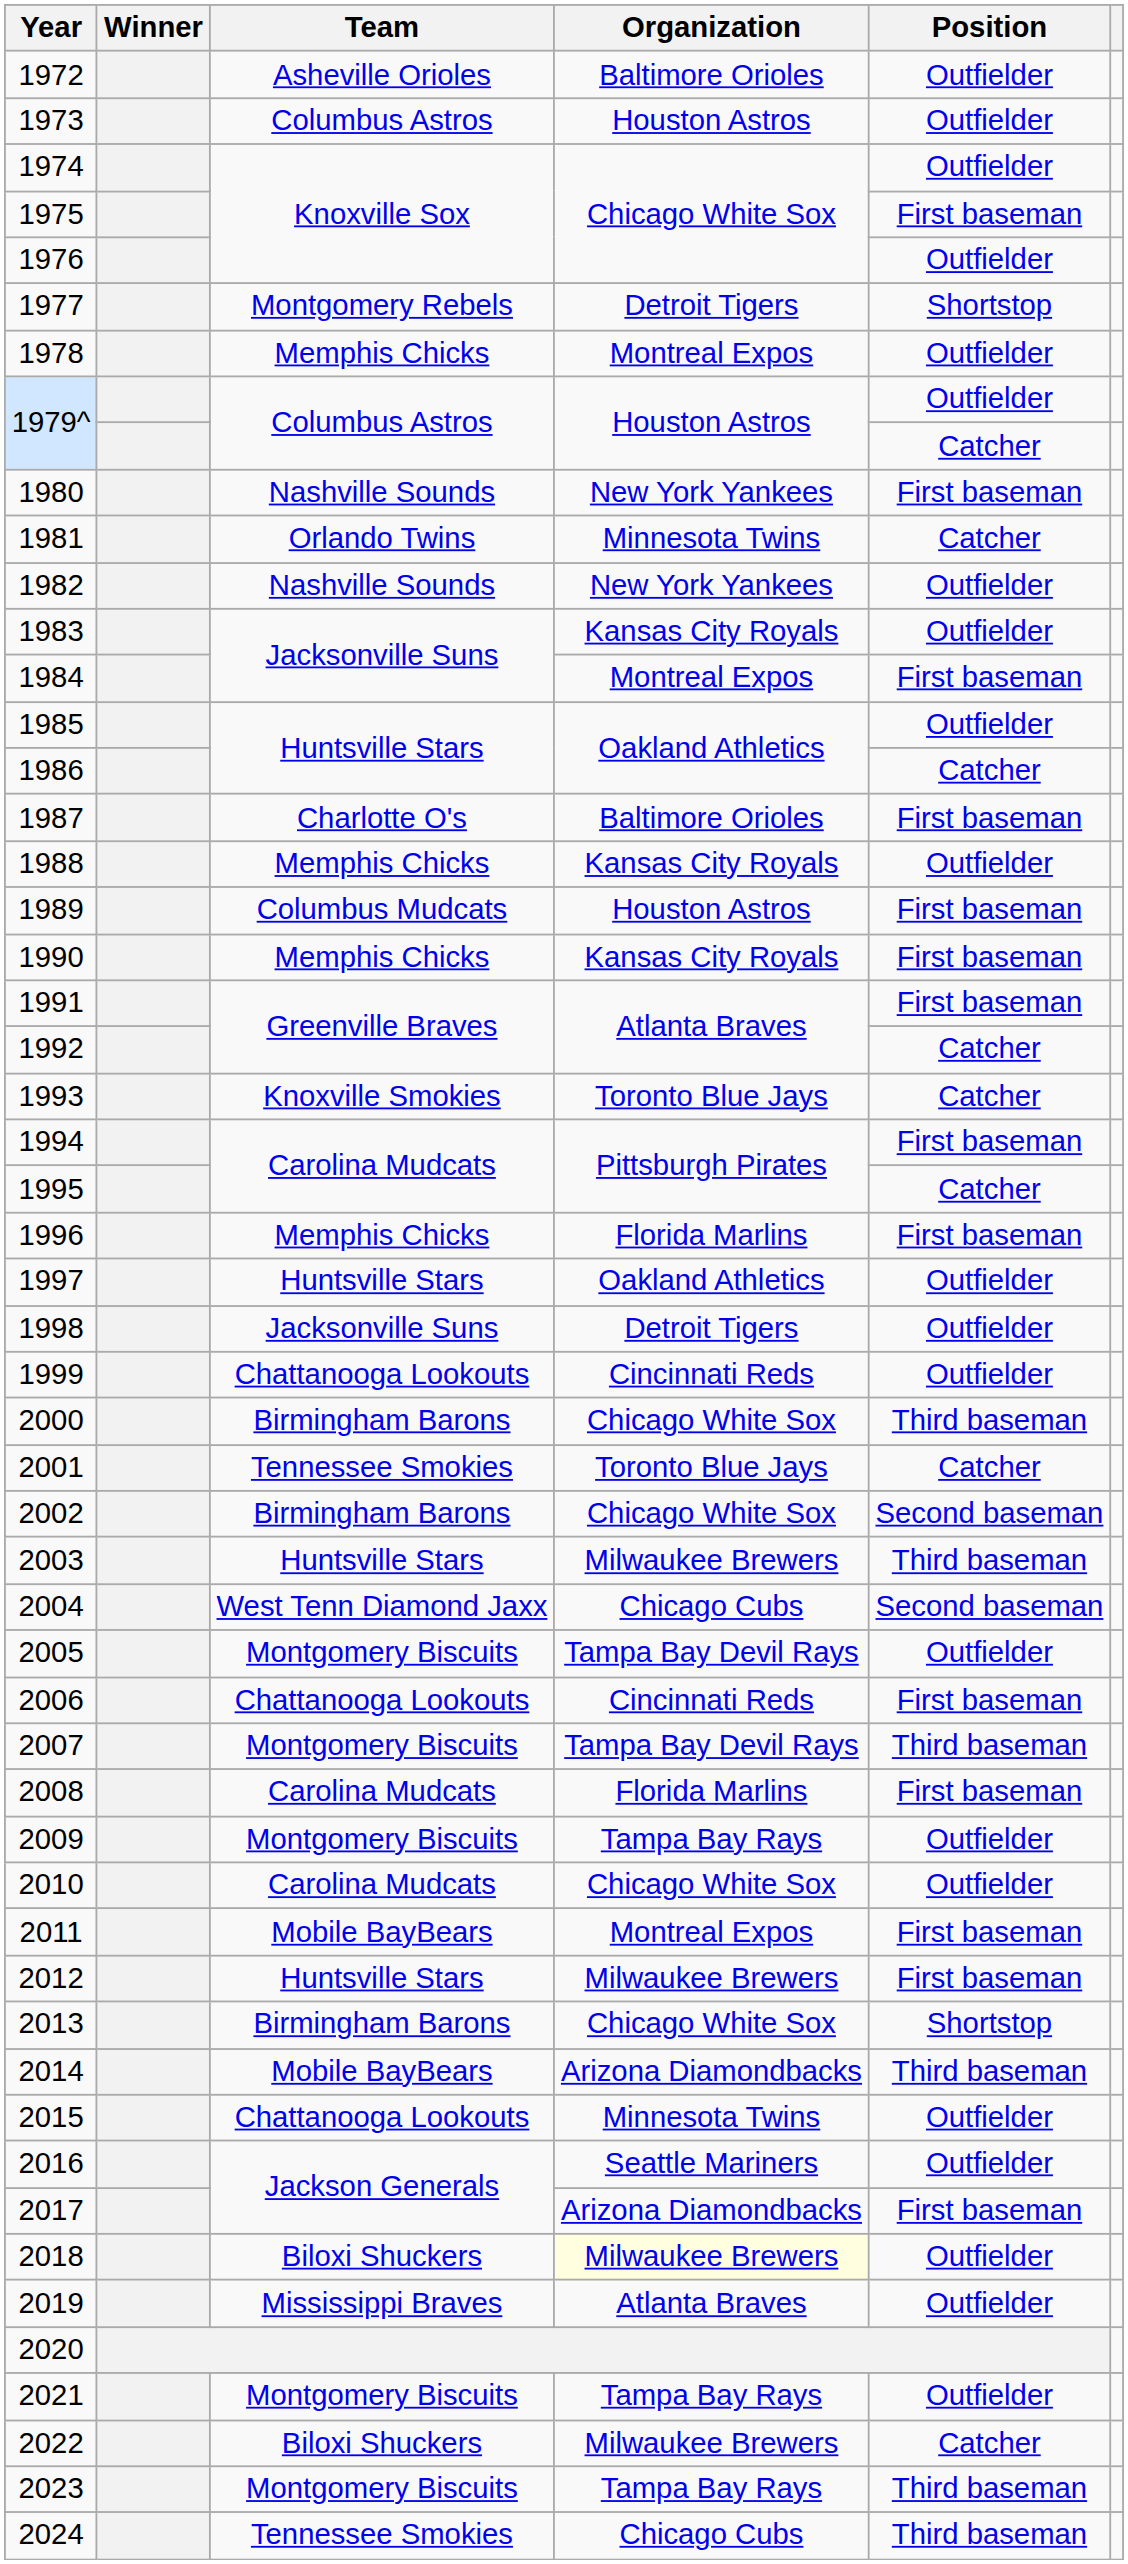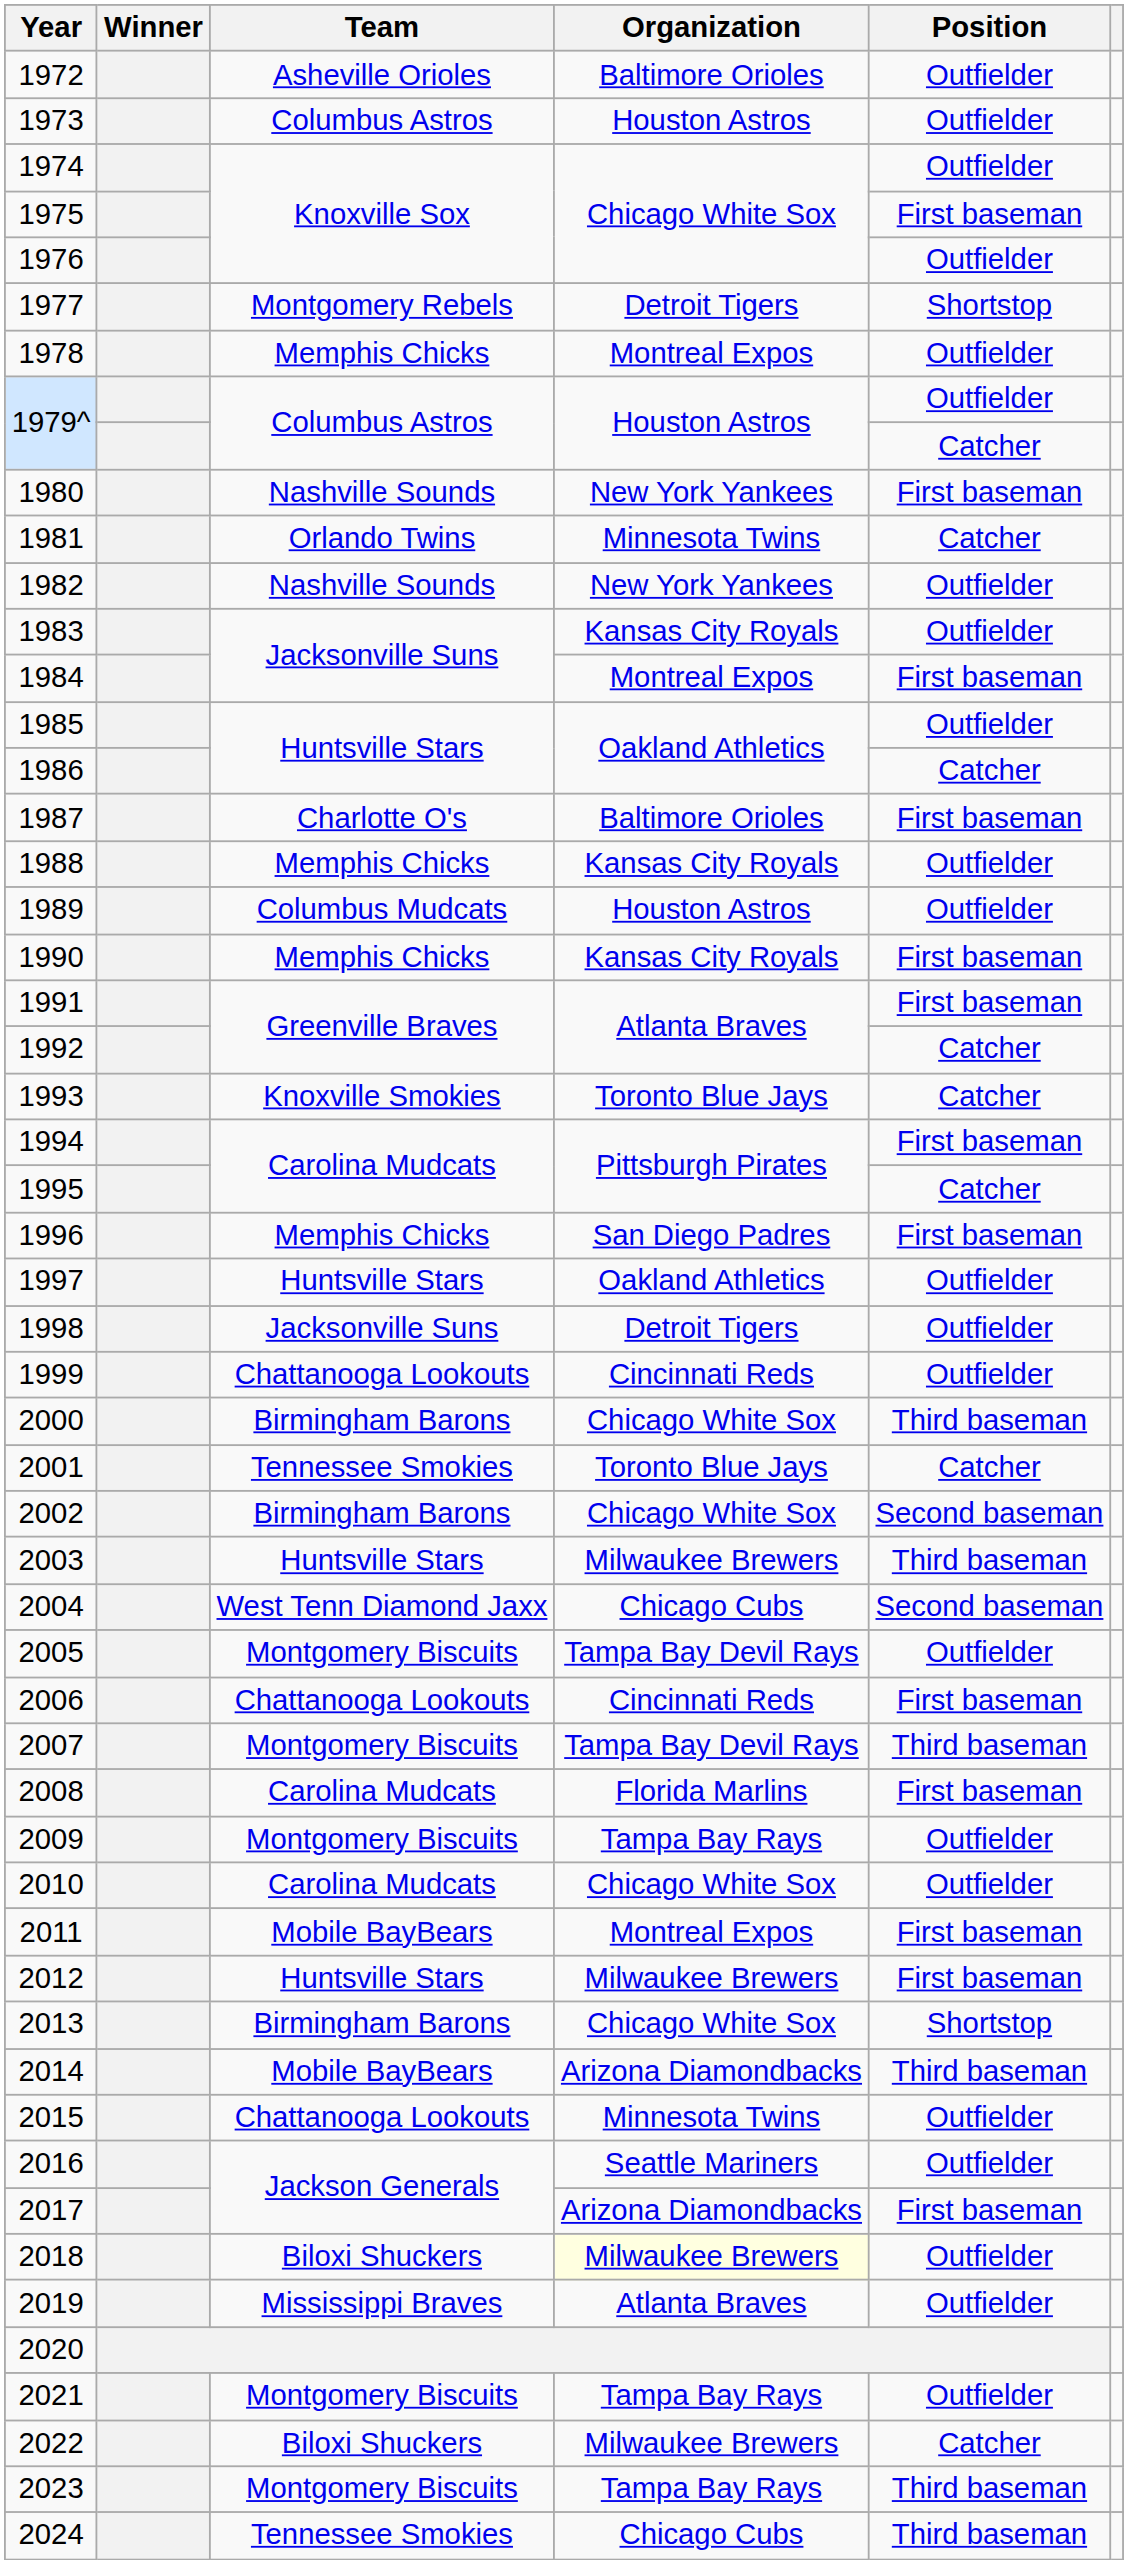1989 | Position: First baseman -> Outfielder
1996 | Organization: Florida Marlins -> San Diego Padres
